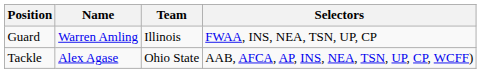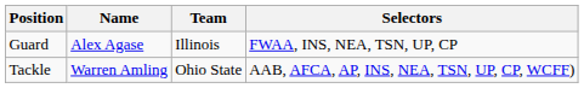Guard | Name: Warren Amling -> Alex Agase
Tackle | Name: Alex Agase -> Warren Amling
